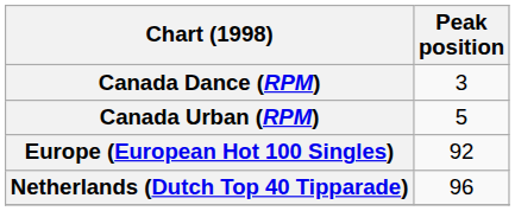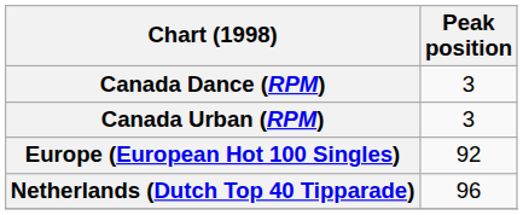Canada Urban (RPM) | Peak position: 5 -> 3
